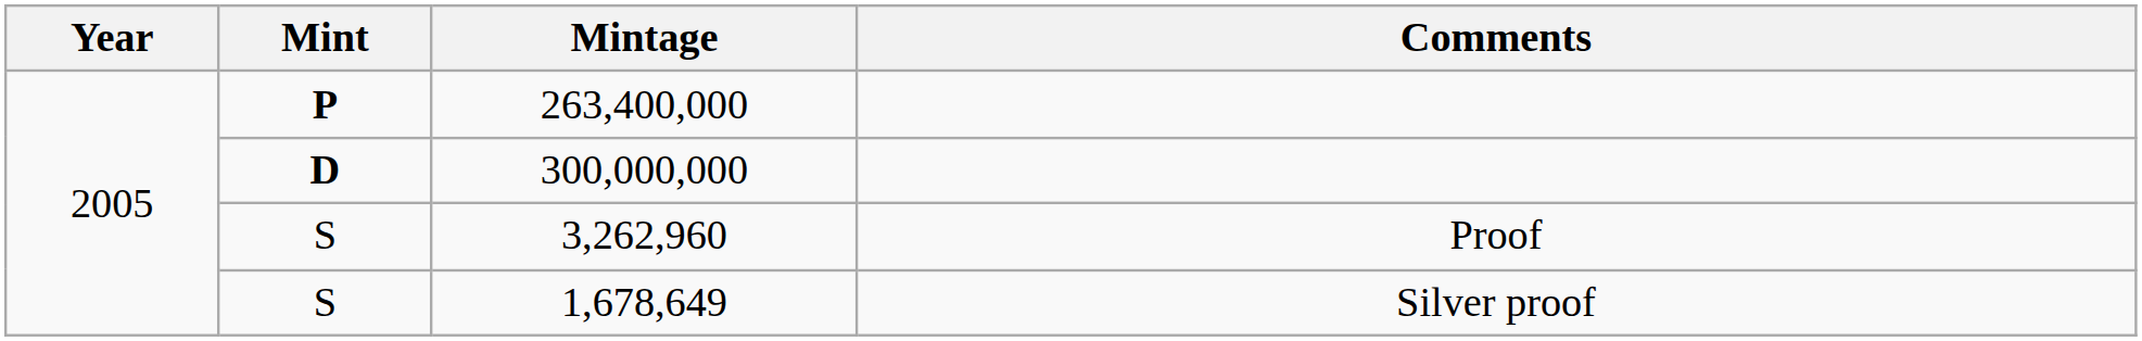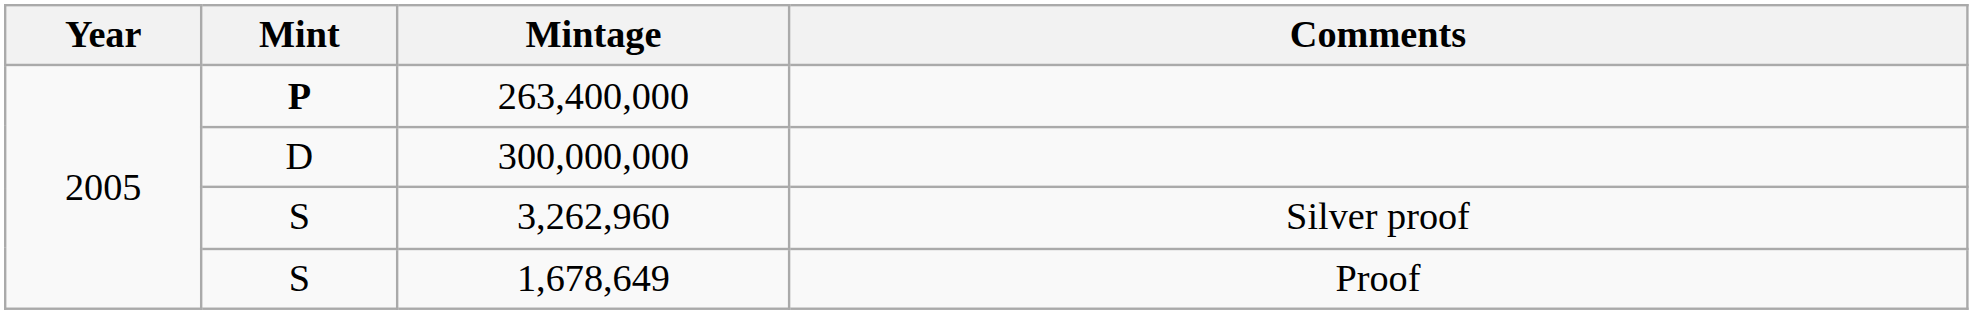300,000,000 | Mint: bold -> normal
3,262,960 | Comments: Proof -> Silver proof
1,678,649 | Comments: Silver proof -> Proof
